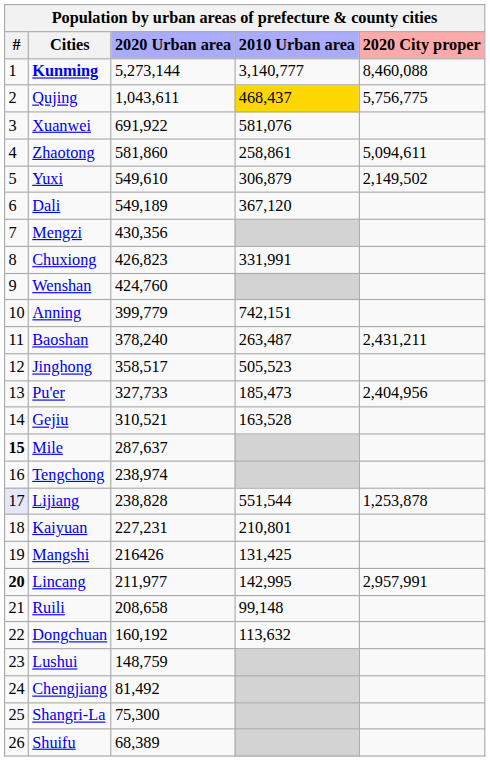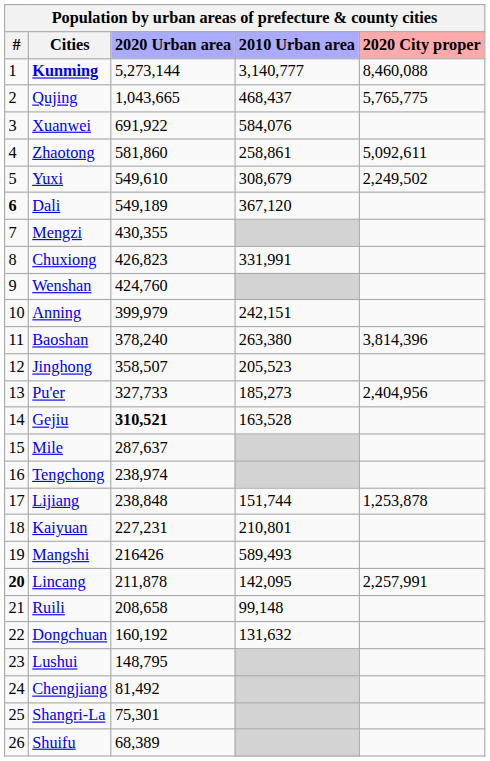Qujing | 2020 Urban area: 1,043,611 -> 1,043,665
Qujing | 2010 Urban area: gold background -> no background
Qujing | 2020 City proper: 5,756,775 -> 5,765,775
Xuanwei | 2010 Urban area: 581,076 -> 584,076
Zhaotong | 2020 City proper: 5,094,611 -> 5,092,611
Yuxi | 2010 Urban area: 306,879 -> 308,679
Yuxi | 2020 City proper: 2,149,502 -> 2,249,502
Dali | #: normal -> bold
Mengzi | 2020 Urban area: 430,356 -> 430,355
Anning | 2020 Urban area: 399,779 -> 399,979
Anning | 2010 Urban area: 742,151 -> 242,151
Baoshan | 2010 Urban area: 263,487 -> 263,380
Baoshan | 2020 City proper: 2,431,211 -> 3,814,396
Jinghong | 2020 Urban area: 358,517 -> 358,507
Jinghong | 2010 Urban area: 505,523 -> 205,523
Pu'er | 2010 Urban area: 185,473 -> 185,273
Gejiu | 2020 Urban area: normal -> bold
Mile | #: bold -> normal
Lijiang | #: lavender background -> no background
Lijiang | 2020 Urban area: 238,828 -> 238,848
Lijiang | 2010 Urban area: 551,544 -> 151,744
Mangshi | 2010 Urban area: 131,425 -> 589,493
Lincang | 2020 Urban area: 211,977 -> 211,878
Lincang | 2010 Urban area: 142,995 -> 142,095
Lincang | 2020 City proper: 2,957,991 -> 2,257,991
Dongchuan | 2010 Urban area: 113,632 -> 131,632
Lushui | 2020 Urban area: 148,759 -> 148,795
Shangri-La | 2020 Urban area: 75,300 -> 75,301
